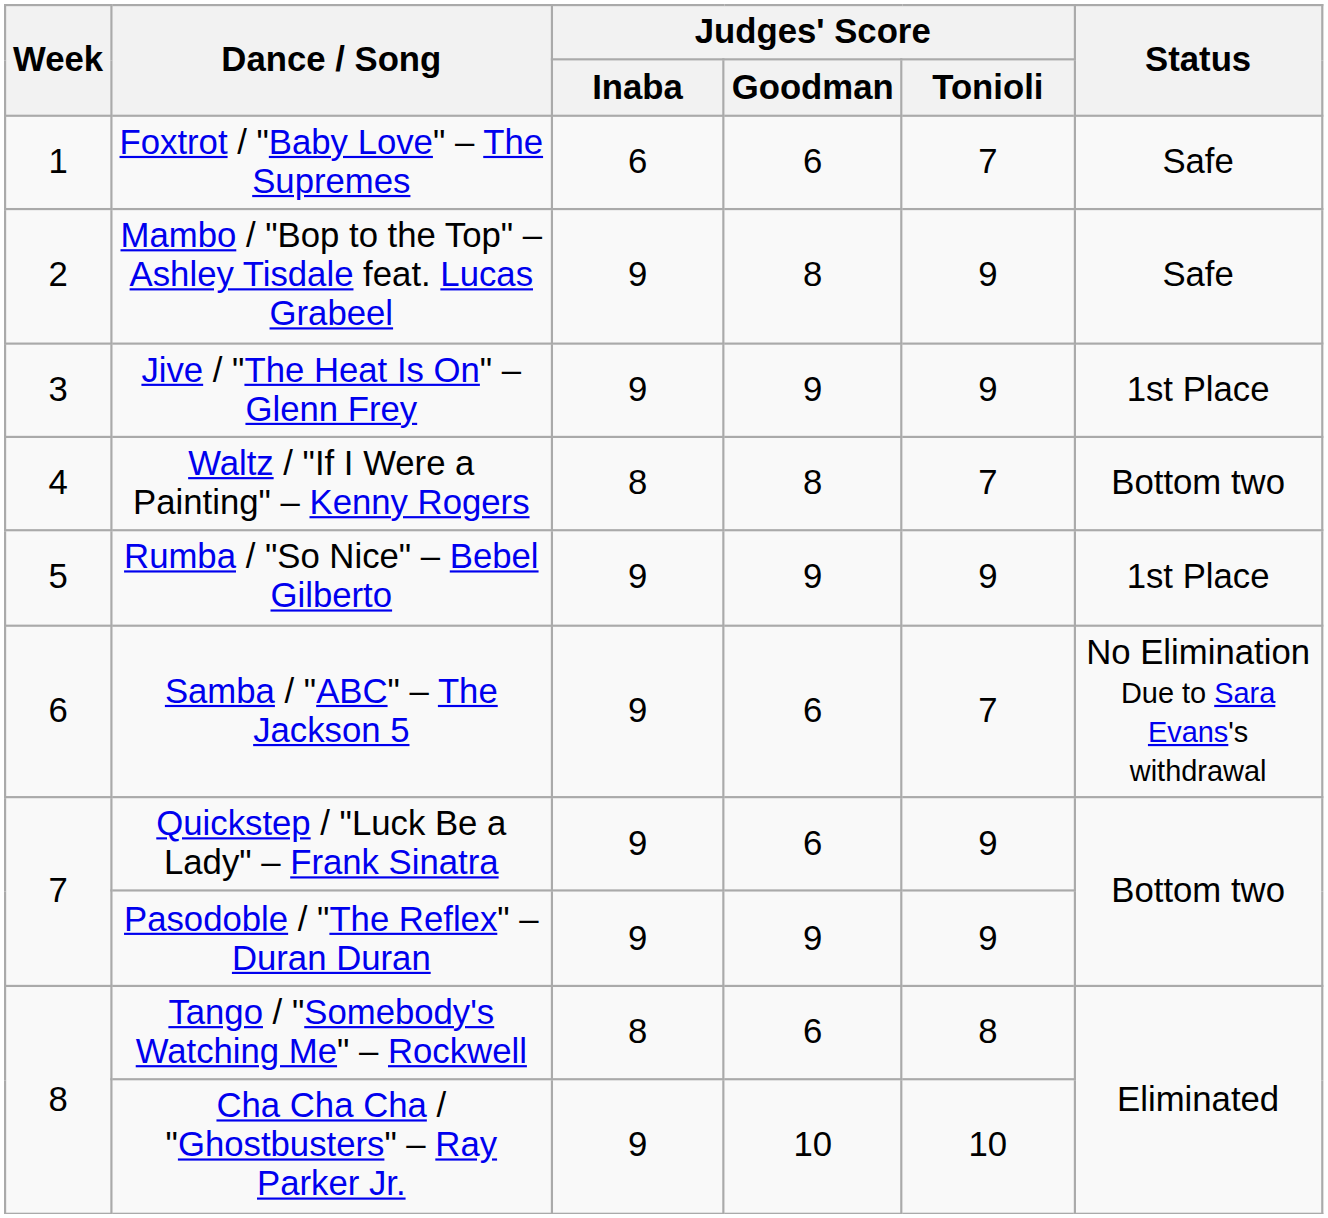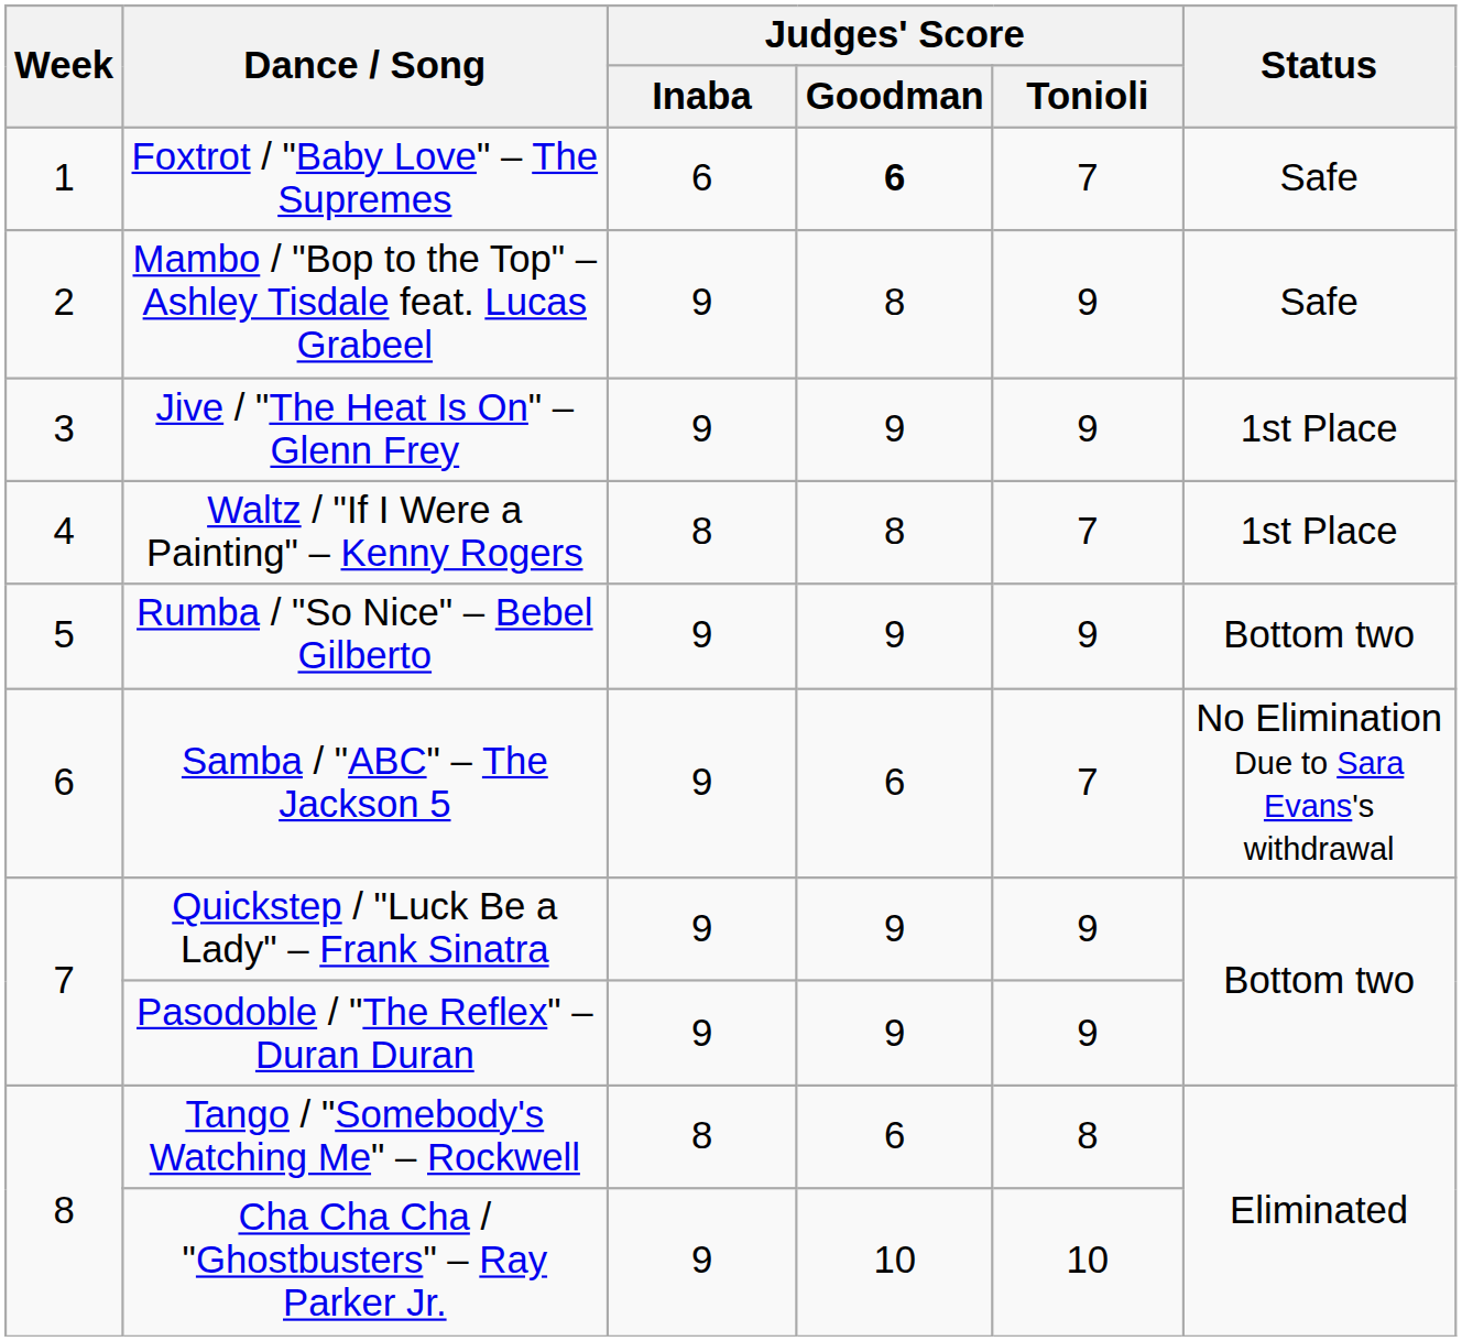Foxtrot / "Baby Love" – The Supremes | Judges' Score / Goodman: normal -> bold
Waltz / "If I Were a Painting" – Kenny Rogers | Status: Bottom two -> 1st Place
Rumba / "So Nice" – Bebel Gilberto | Status: 1st Place -> Bottom two
Quickstep / "Luck Be a Lady" – Frank Sinatra | Judges' Score / Goodman: 6 -> 9
